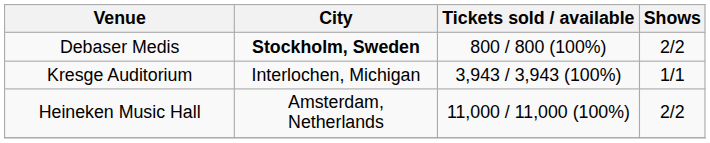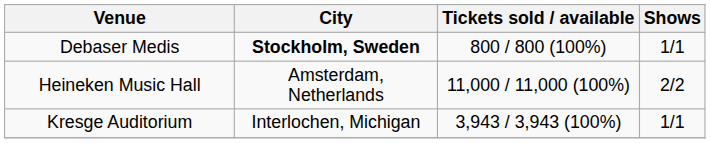Debaser Medis | Shows: 2/2 -> 1/1
rows swapped: Heineken Music Hall <-> Kresge Auditorium
